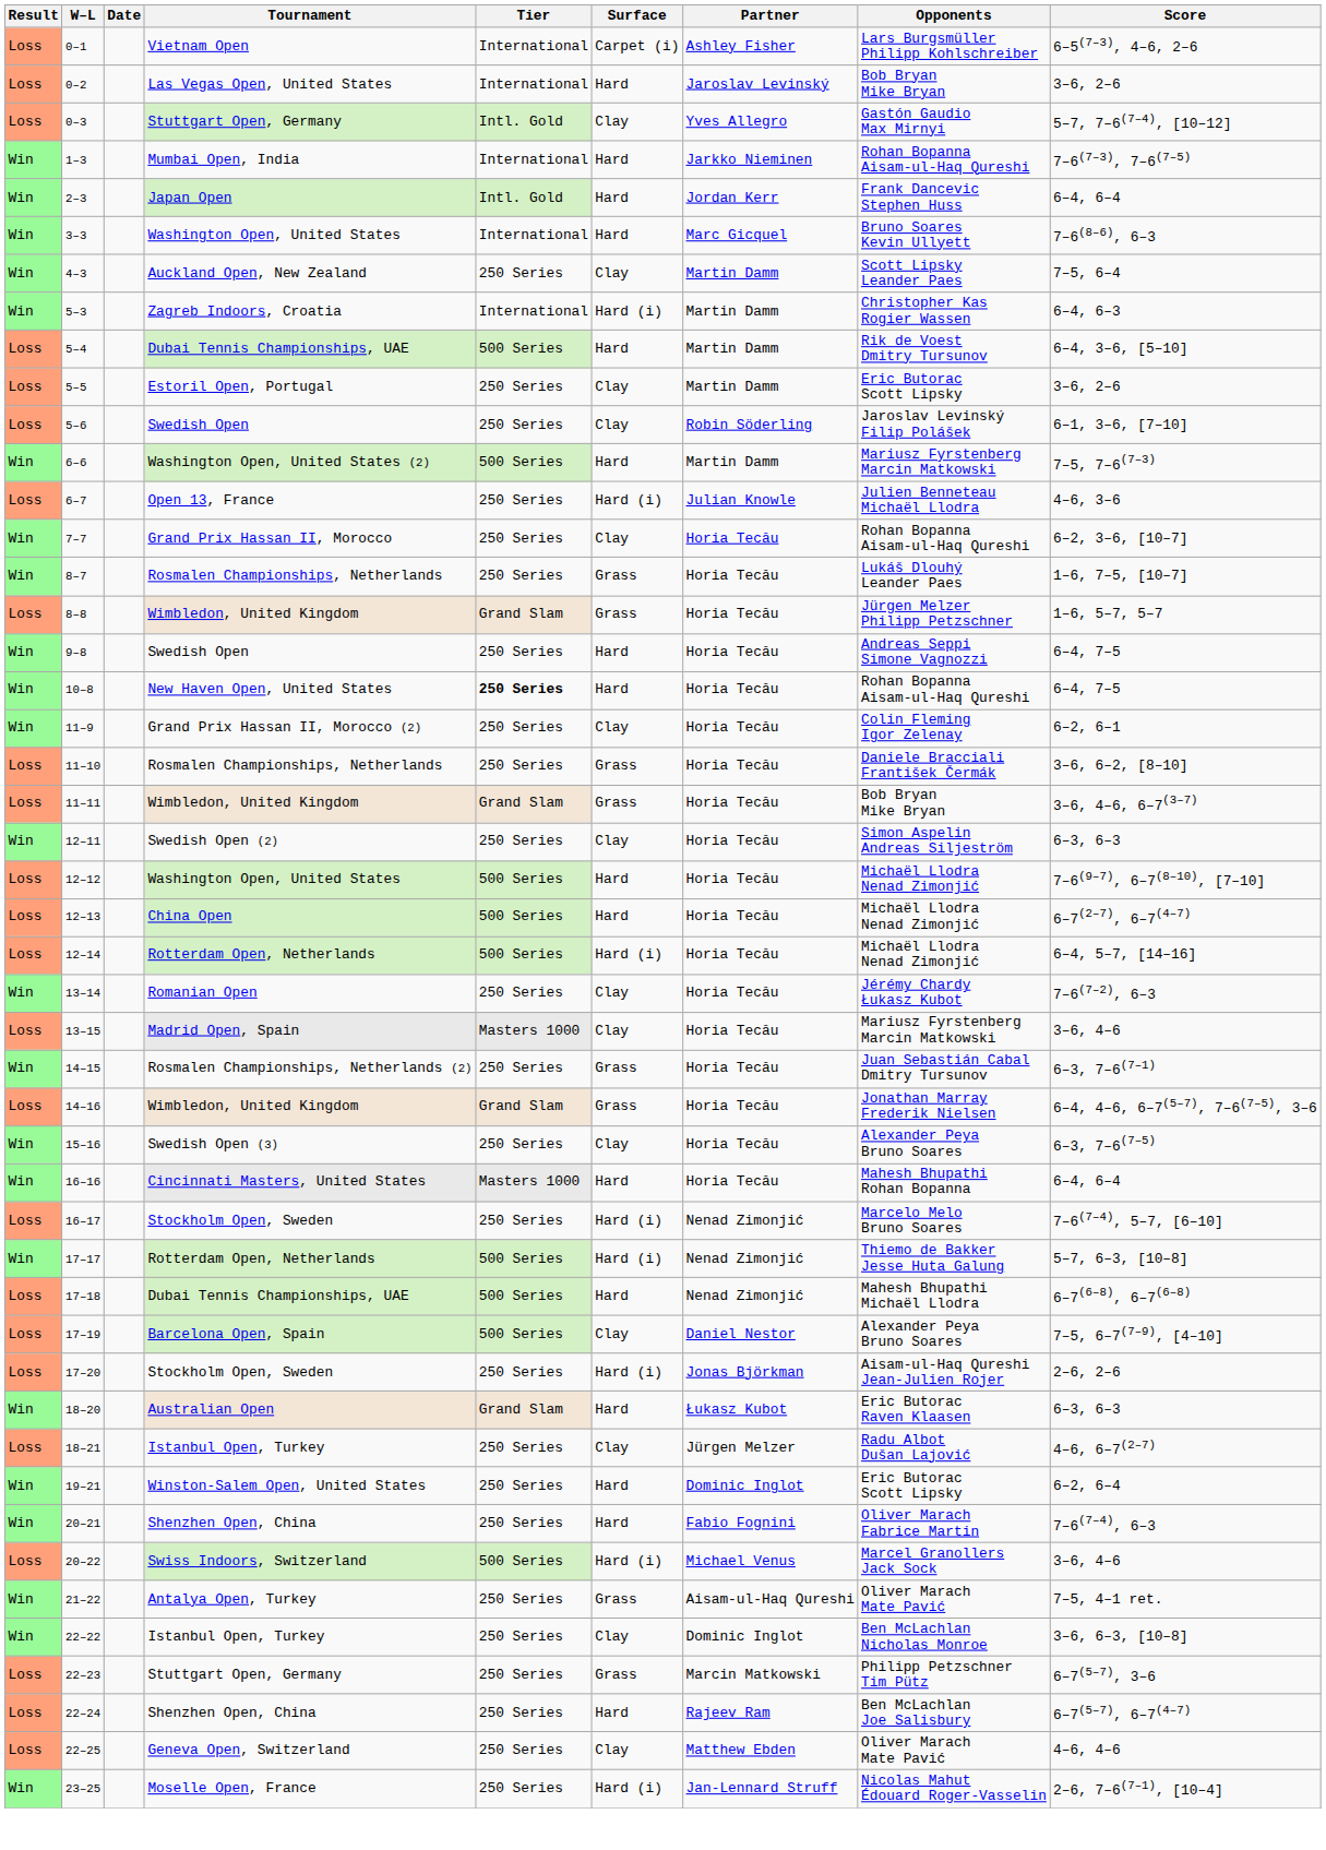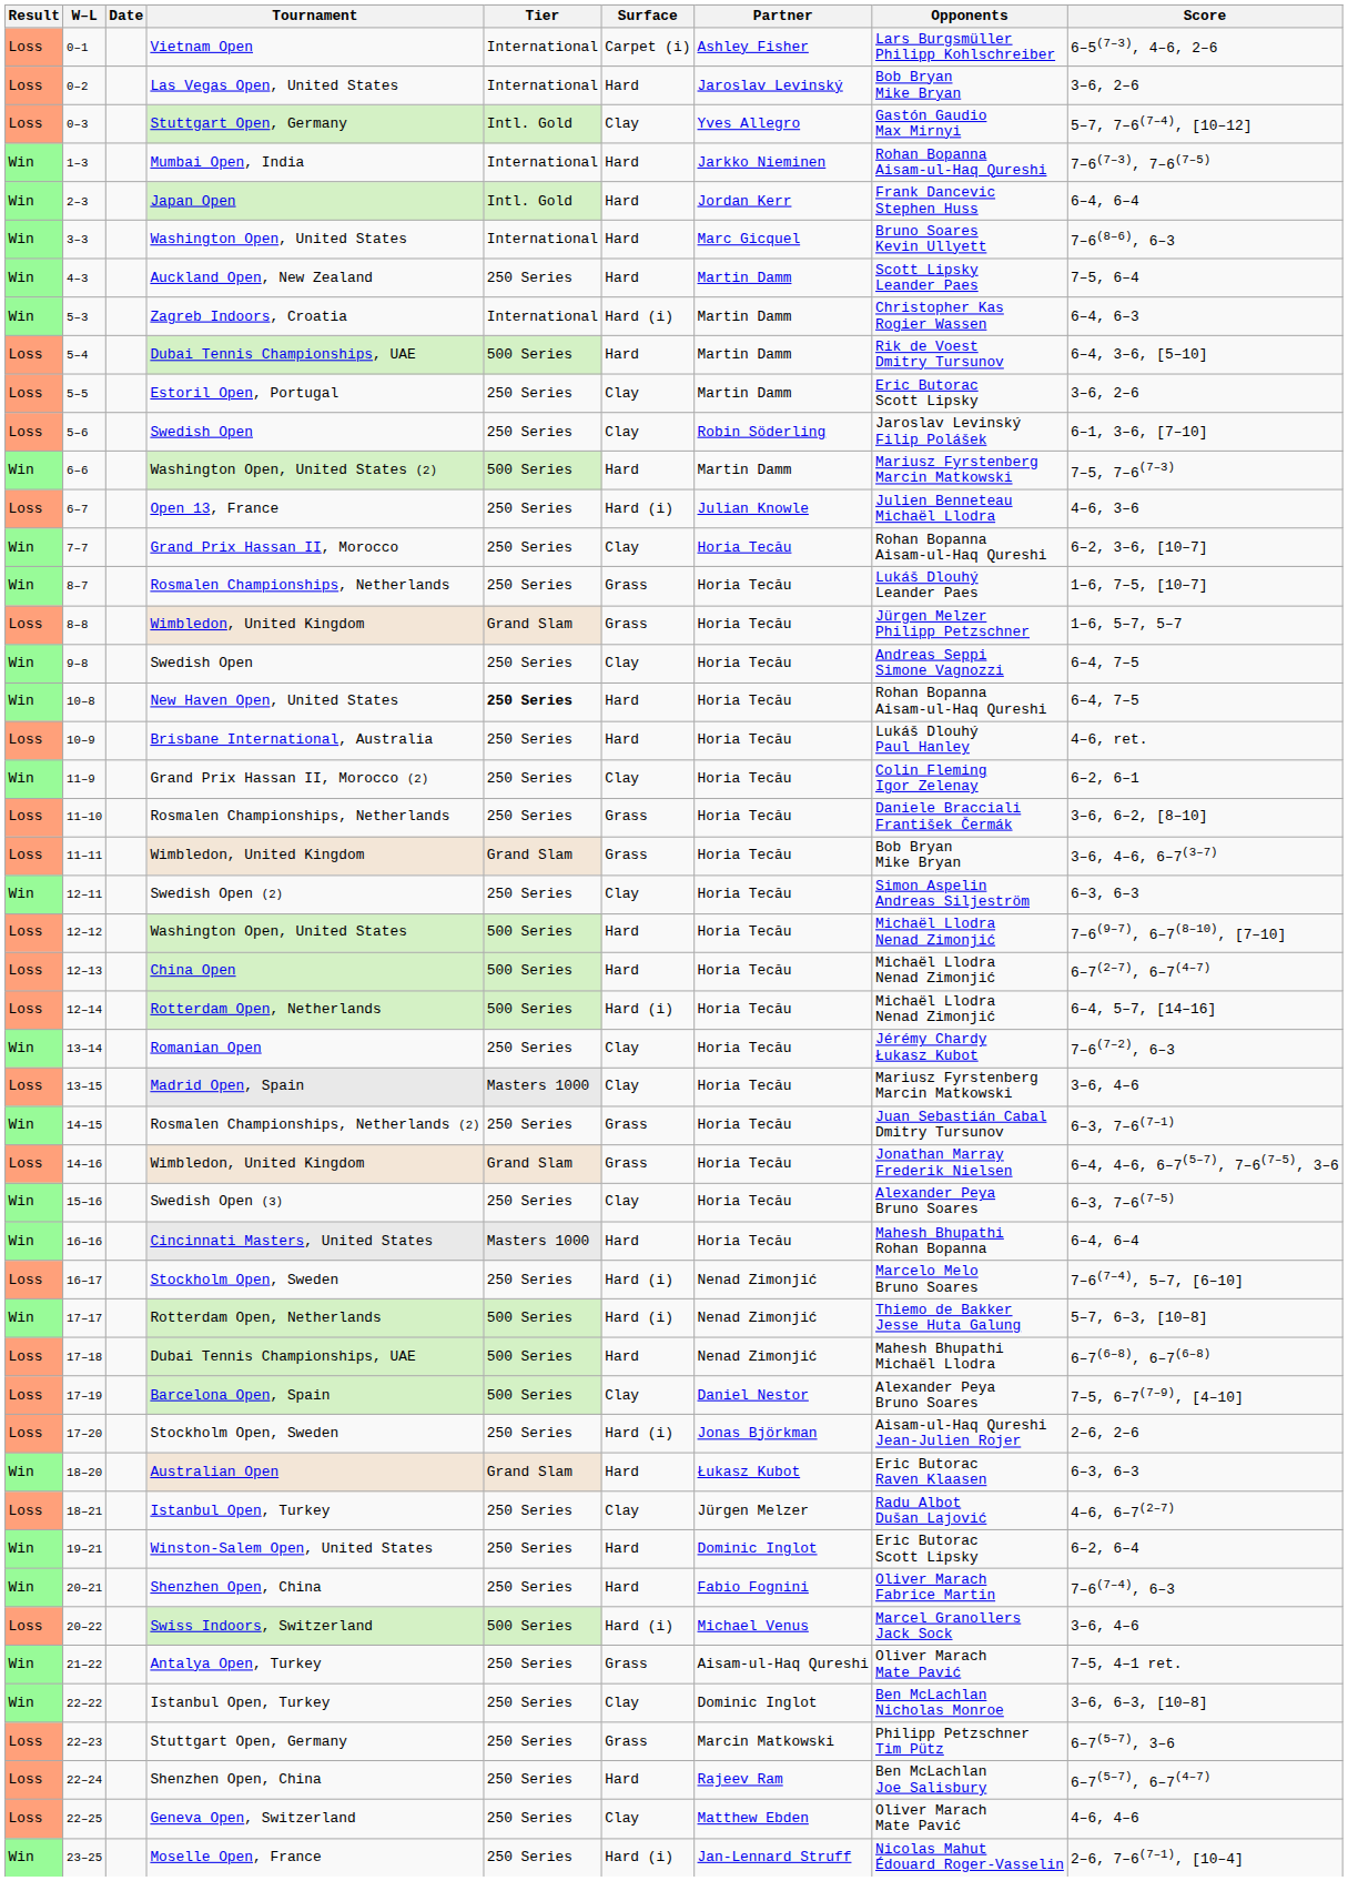4–3 | Surface: Clay -> Hard
9–8 | Surface: Hard -> Clay
+ row: Loss | 10–9 | Brisbane International, Australia | 250 Series | Hard | Horia Tecău | Lukáš Dlouhý Paul Hanley | 4–6, ret.
